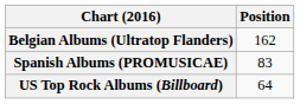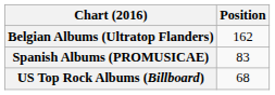US Top Rock Albums (Billboard) | Position: 64 -> 68
